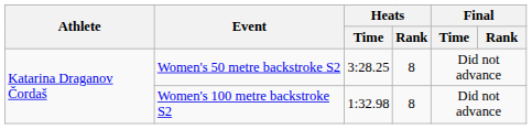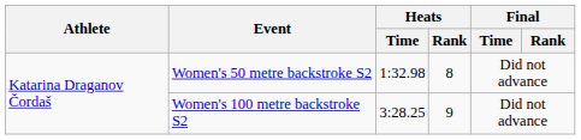Women's 50 metre backstroke S2 | Heats / Time: 3:28.25 -> 1:32.98
Women's 100 metre backstroke S2 | Heats / Time: 1:32.98 -> 3:28.25
Women's 100 metre backstroke S2 | Heats / Rank: 8 -> 9
